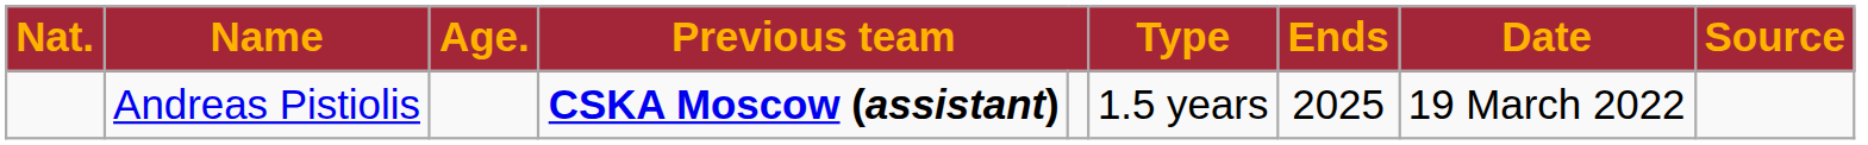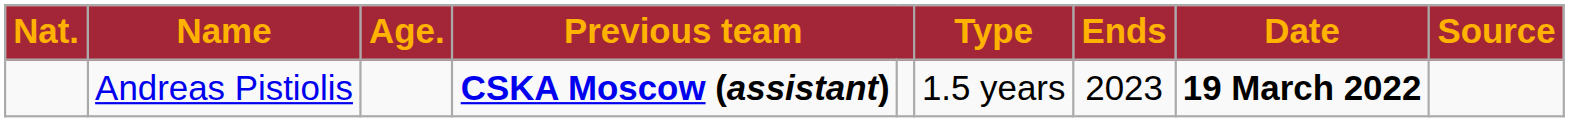Andreas Pistiolis | Ends: 2025 -> 2023
Andreas Pistiolis | Date: normal -> bold
